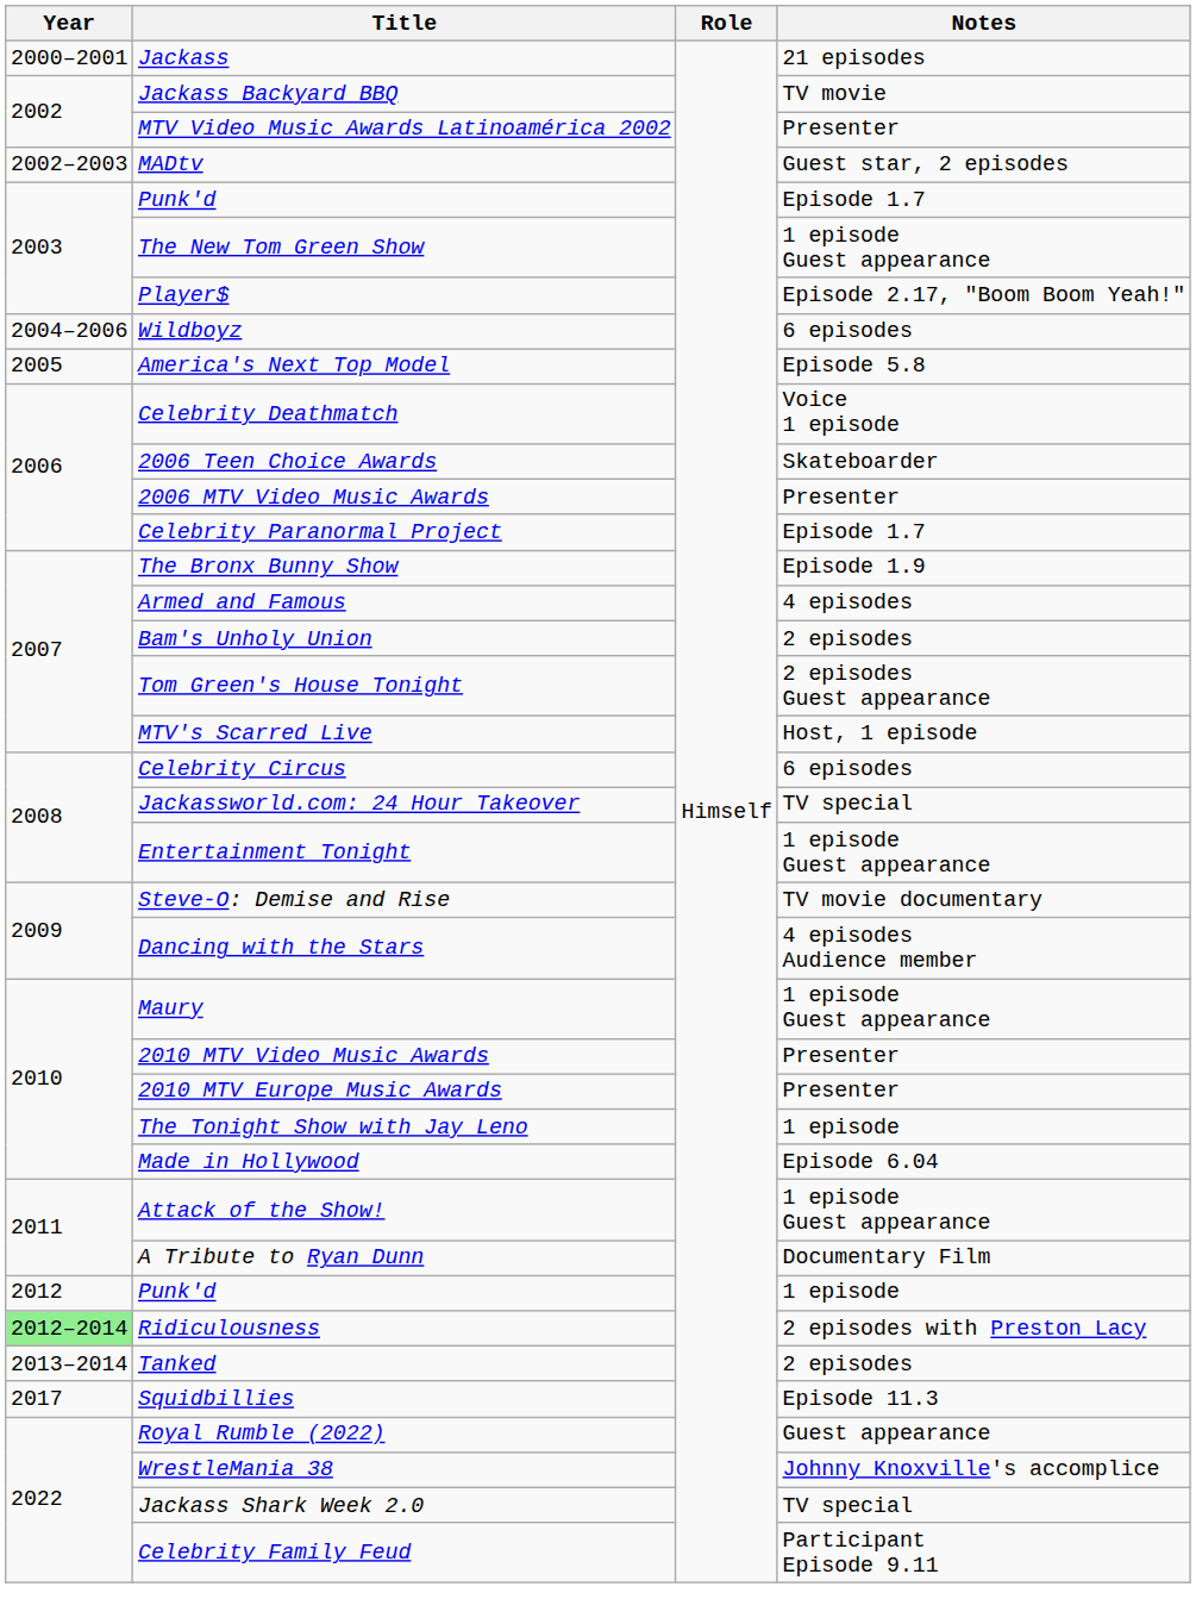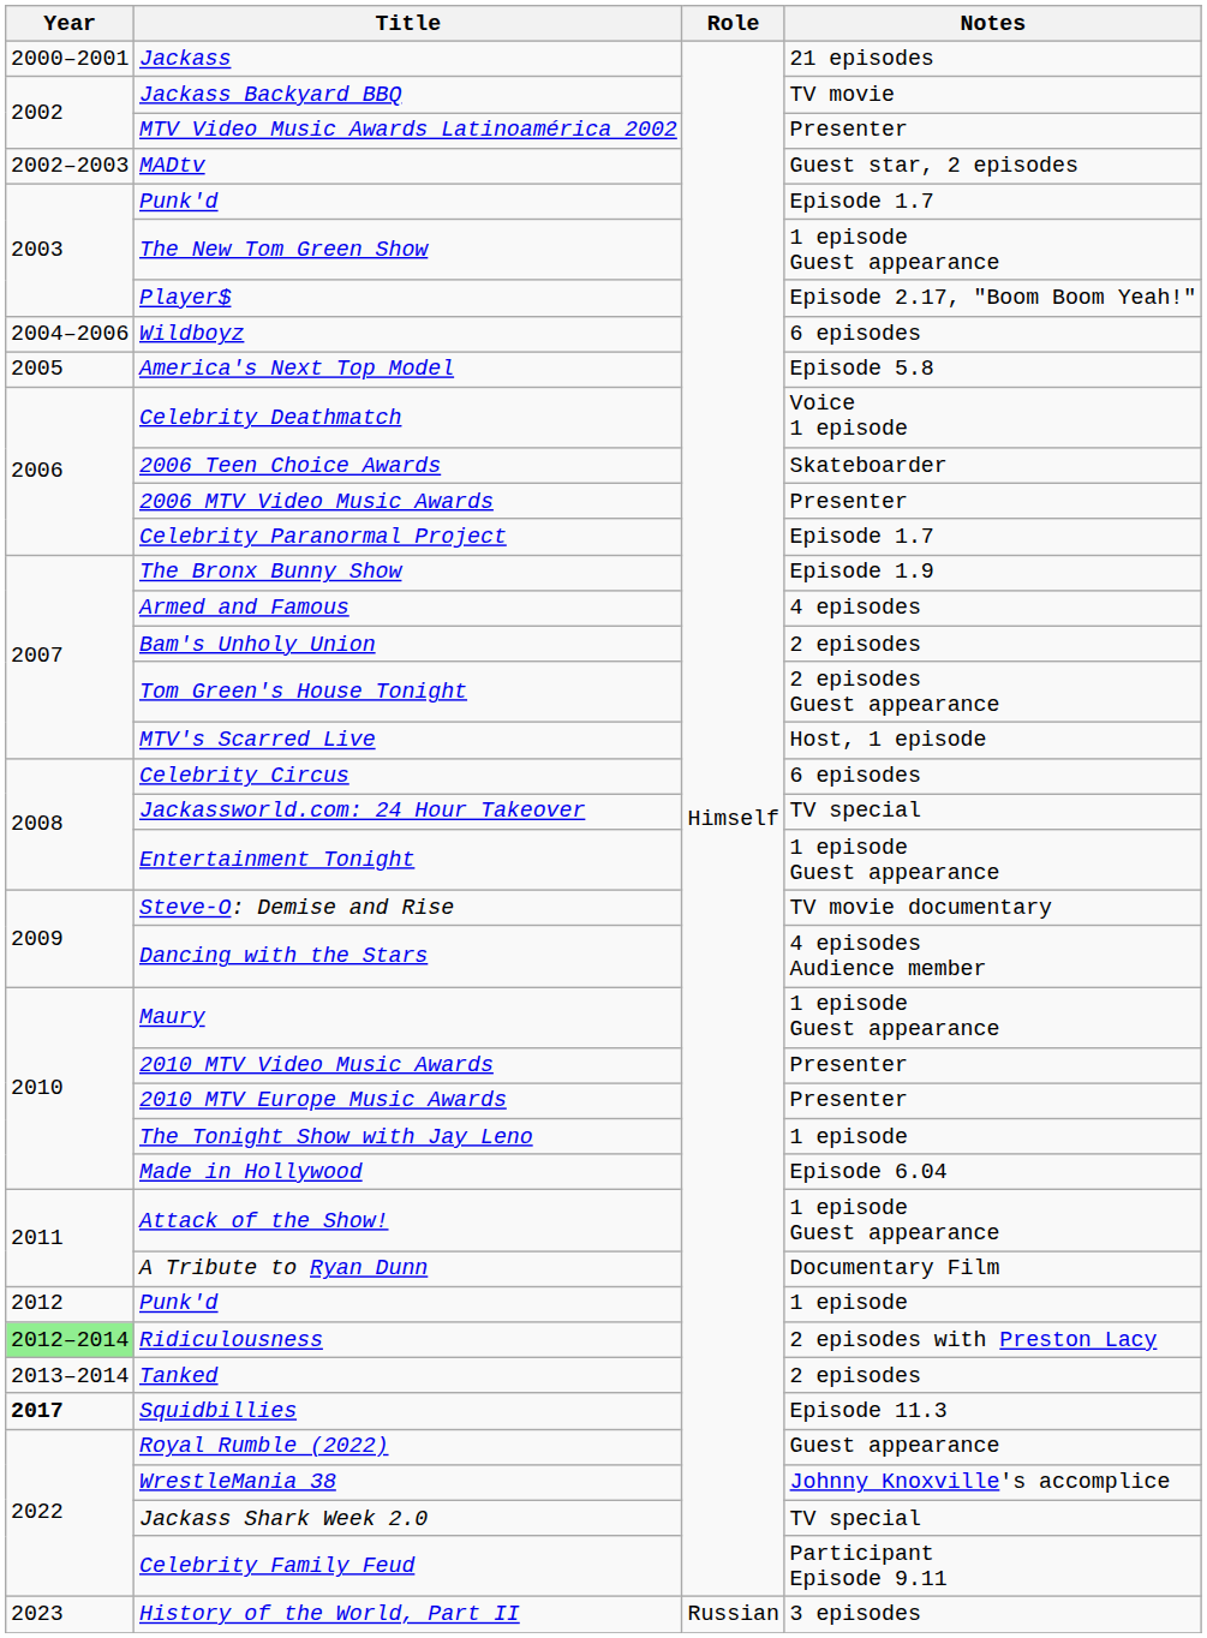Squidbillies | Year: normal -> bold
+ row: 2023 | History of the World, Part II | Russian | 3 episodes
